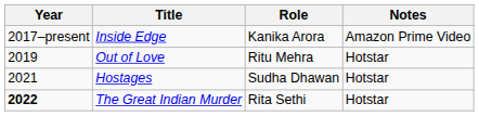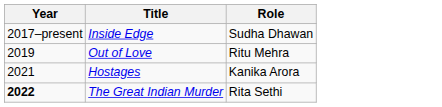- column: Notes | Amazon Prime Video | Hotstar | Hotstar | Hotstar
Inside Edge | Role: Kanika Arora -> Sudha Dhawan
Hostages | Role: Sudha Dhawan -> Kanika Arora
